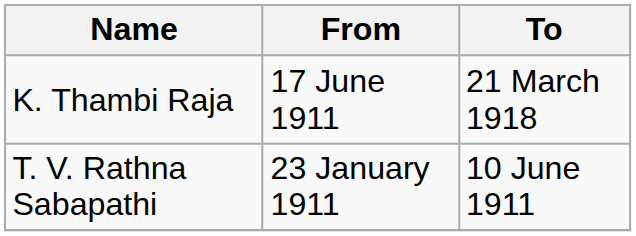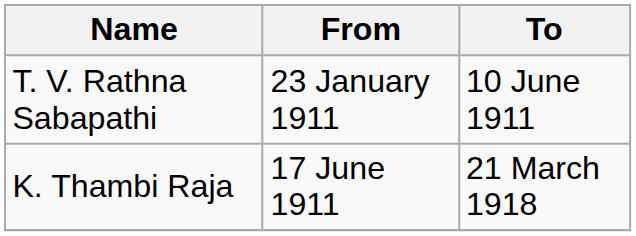rows swapped: T. V. Rathna Sabapathi <-> K. Thambi Raja
